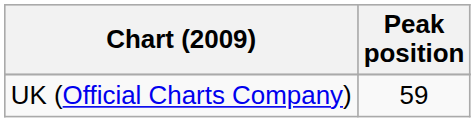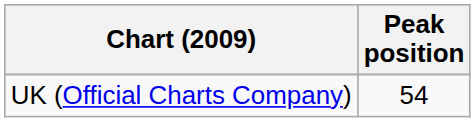UK (Official Charts Company) | Peak position: 59 -> 54
